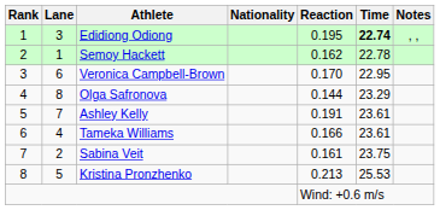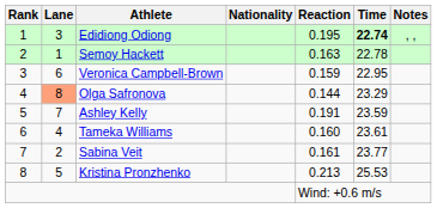Semoy Hackett | Reaction: 0.162 -> 0.163
Veronica Campbell-Brown | Reaction: 0.170 -> 0.159
Olga Safronova | Lane: no background -> lightsalmon background
Ashley Kelly | Time: 23.61 -> 23.59
Tameka Williams | Reaction: 0.166 -> 0.160
Sabina Veit | Time: 23.75 -> 23.77
